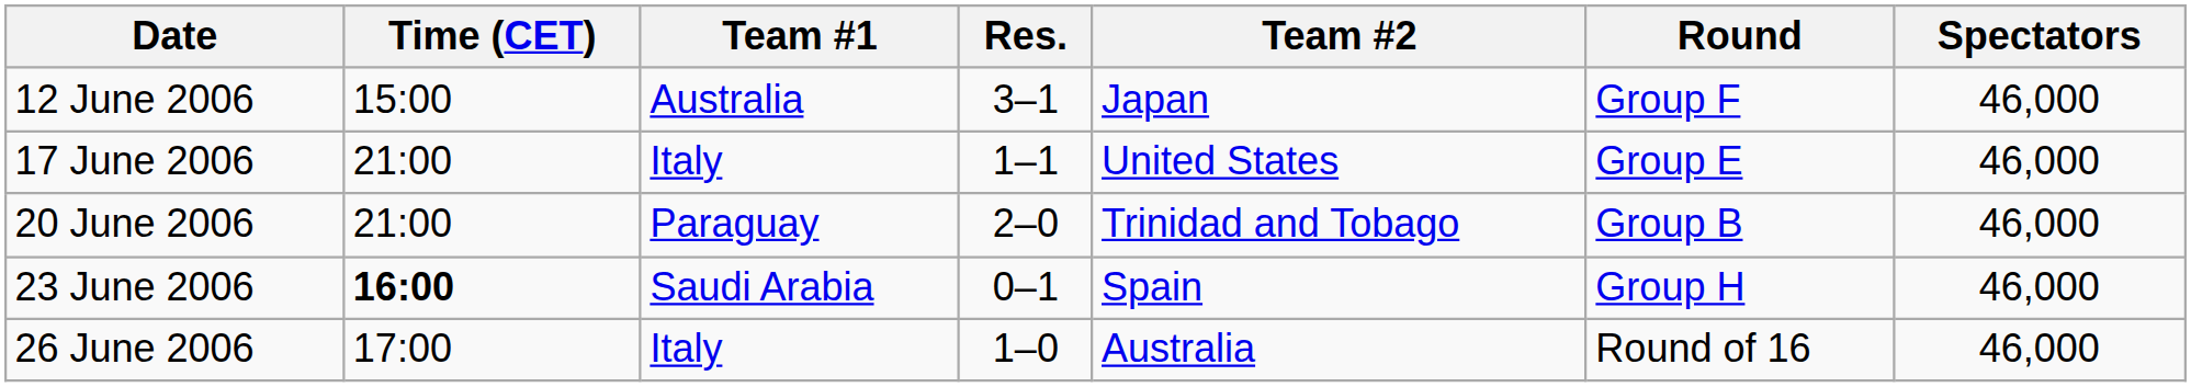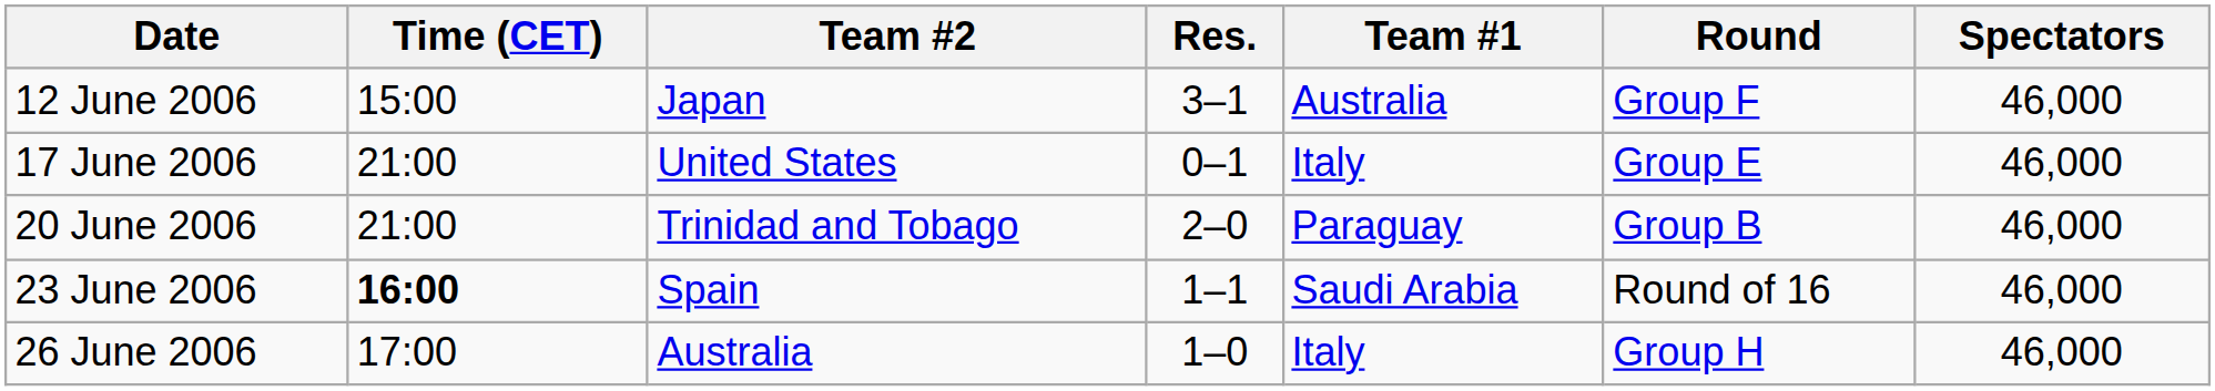columns swapped: Team #1 <-> Team #2
17 June 2006 | Res.: 1–1 -> 0–1
23 June 2006 | Res.: 0–1 -> 1–1
23 June 2006 | Round: Group H -> Round of 16
26 June 2006 | Round: Round of 16 -> Group H
